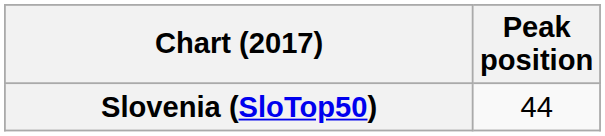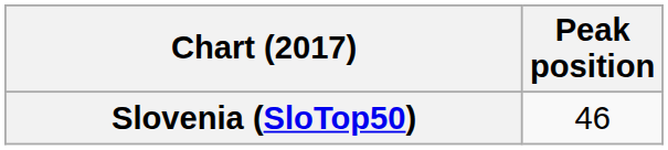Slovenia (SloTop50) | Peak position: 44 -> 46
